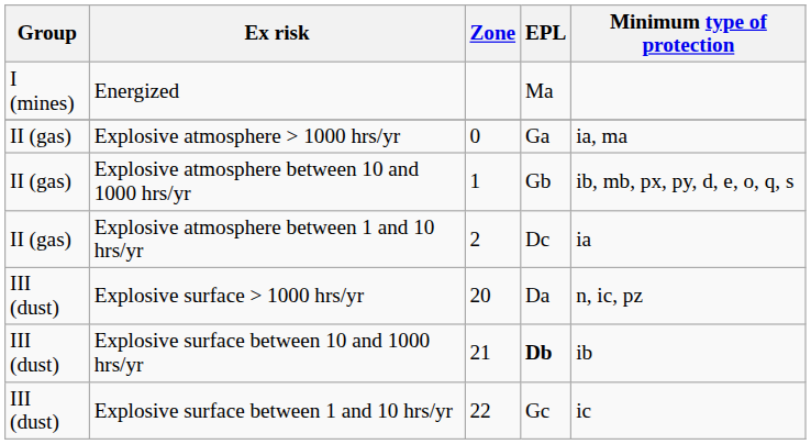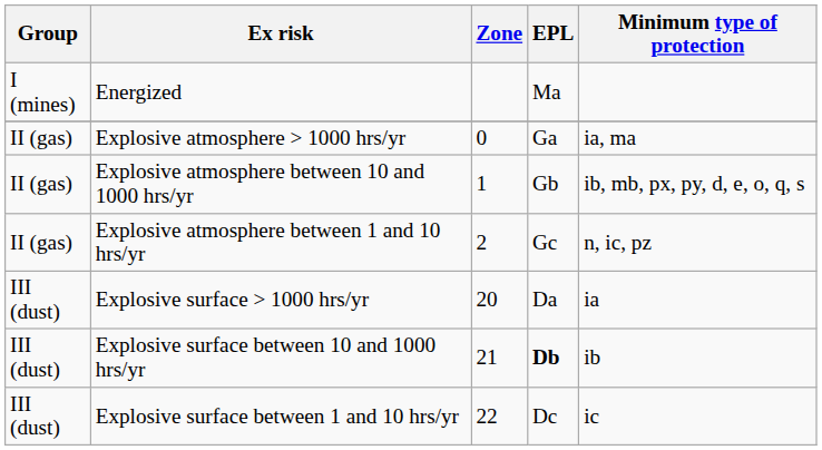Explosive atmosphere between 1 and 10 hrs/yr | EPL: Dc -> Gc
Explosive atmosphere between 1 and 10 hrs/yr | Minimum type of protection: ia -> n, ic, pz
Explosive surface > 1000 hrs/yr | Minimum type of protection: n, ic, pz -> ia
Explosive surface between 1 and 10 hrs/yr | EPL: Gc -> Dc
